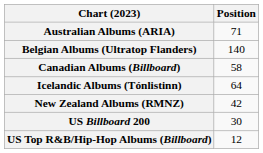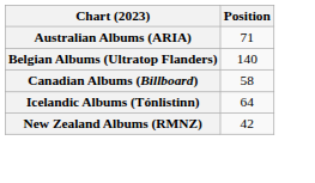- row: US Billboard 200 | 30
- row: US Top R&B/Hip-Hop Albums (Billboard) | 12
